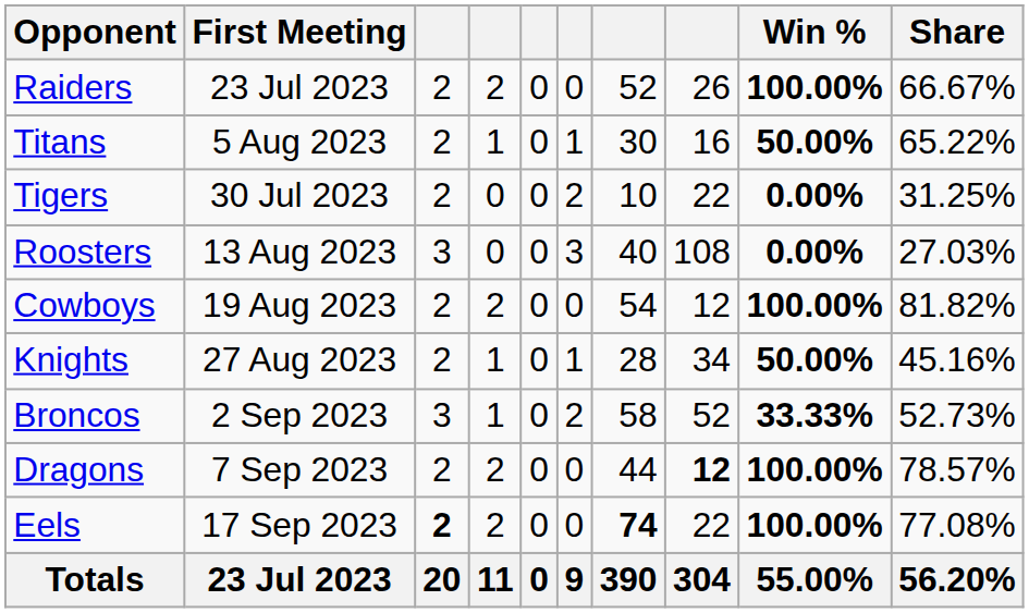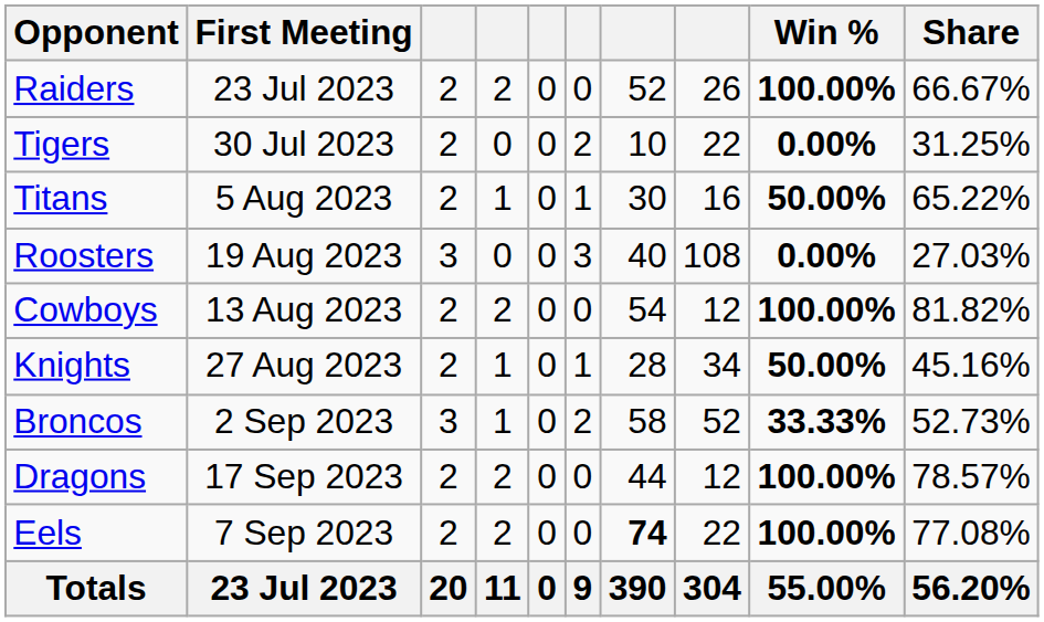rows swapped: Tigers <-> Titans
Roosters | First Meeting: 13 Aug 2023 -> 19 Aug 2023
Cowboys | First Meeting: 19 Aug 2023 -> 13 Aug 2023
Dragons | First Meeting: 7 Sep 2023 -> 17 Sep 2023
Dragons | column 8: bold -> normal
Eels | First Meeting: 17 Sep 2023 -> 7 Sep 2023
Eels | column 3: bold -> normal
